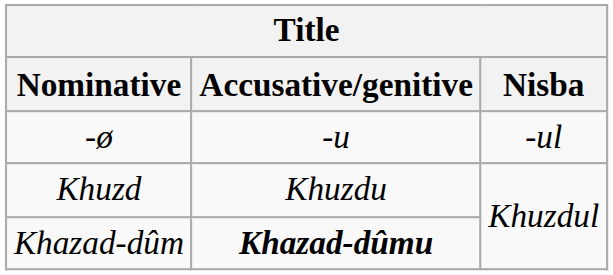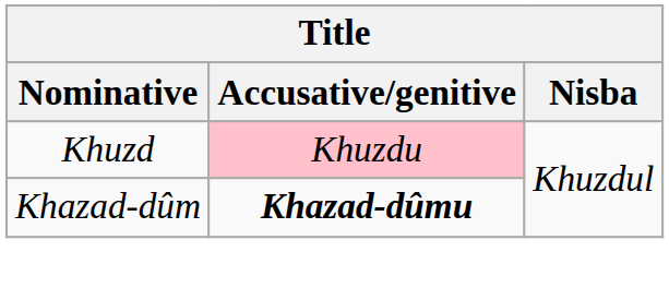- row: -ø | -u | -ul
Khuzd | Accusative/genitive: no background -> pink background
